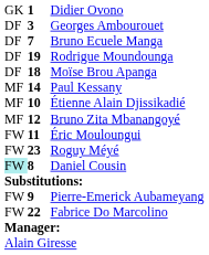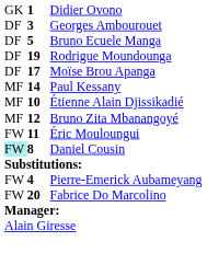Bruno Ecuele Manga | column 2: 7 -> 5
Moïse Brou Apanga | column 2: 18 -> 17
- row: FW | 23 | Roguy Méyé
Pierre-Emerick Aubameyang | column 2: 9 -> 4
Fabrice Do Marcolino | column 2: 22 -> 20
